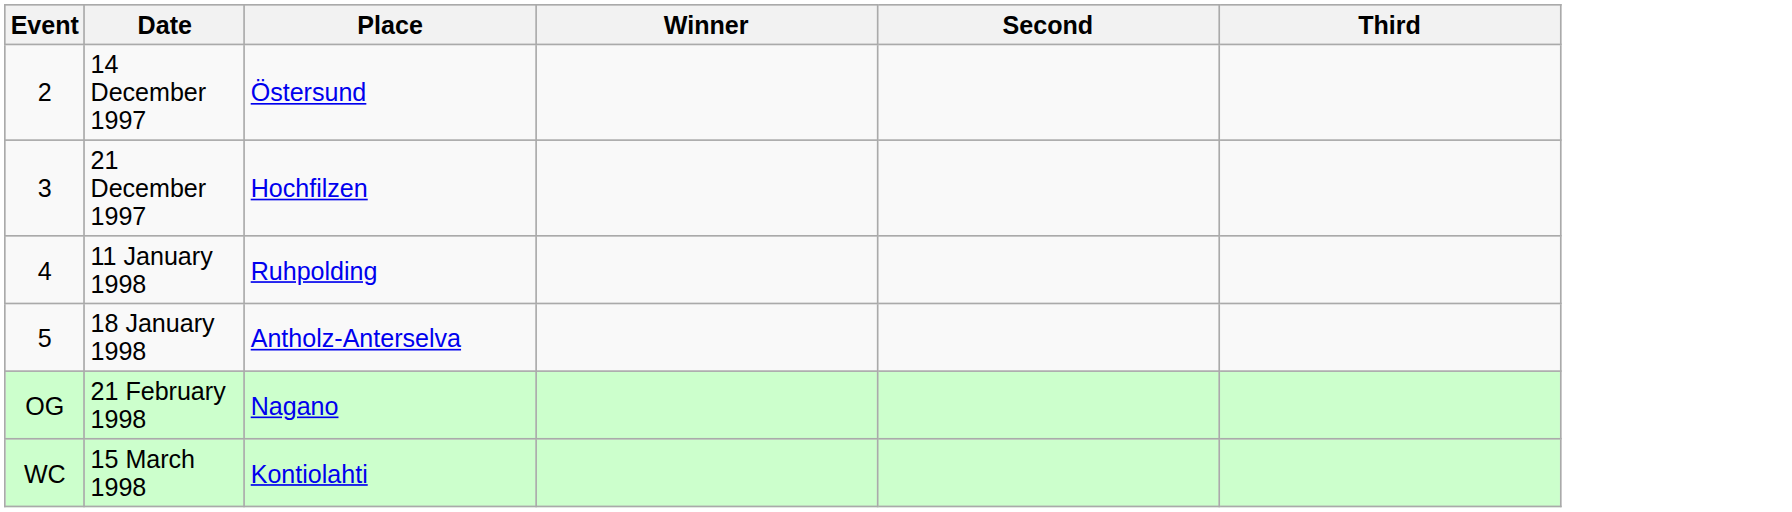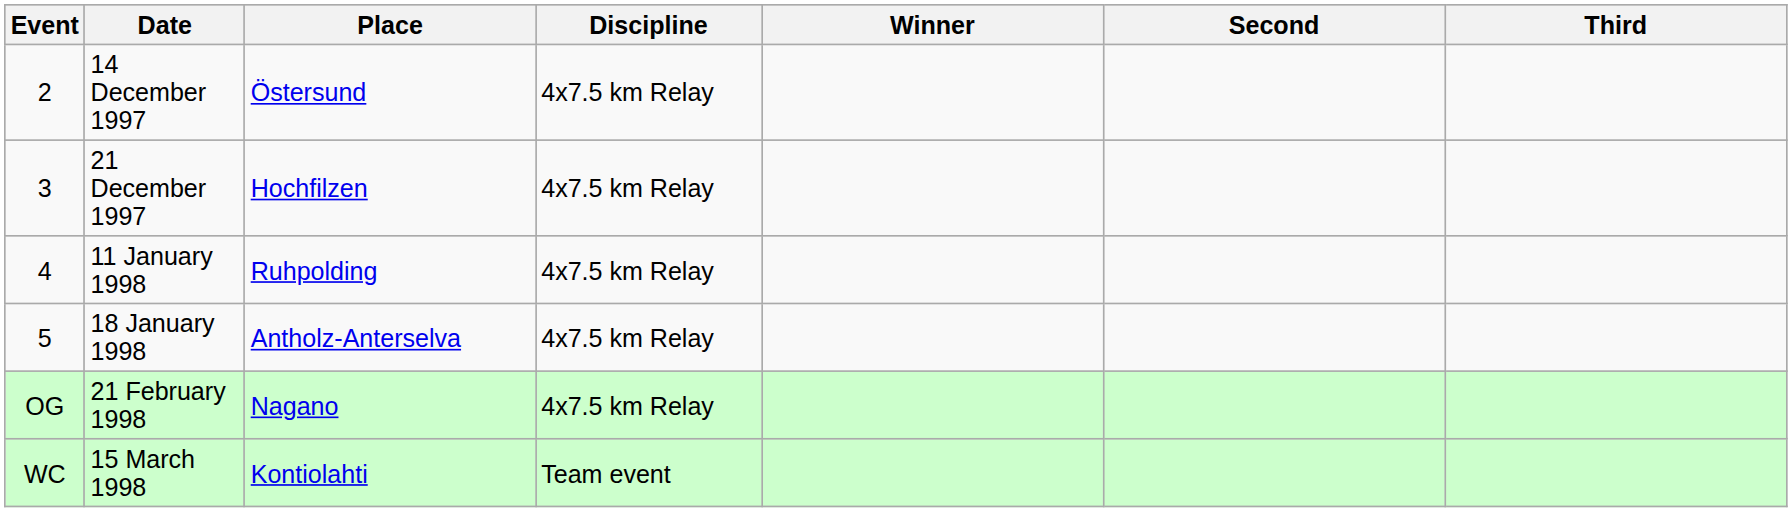+ column: Discipline | 4x7.5 km Relay | 4x7.5 km Relay | 4x7.5 km Relay | 4x7.5 km Relay | 4x7.5 km Relay | Team event
